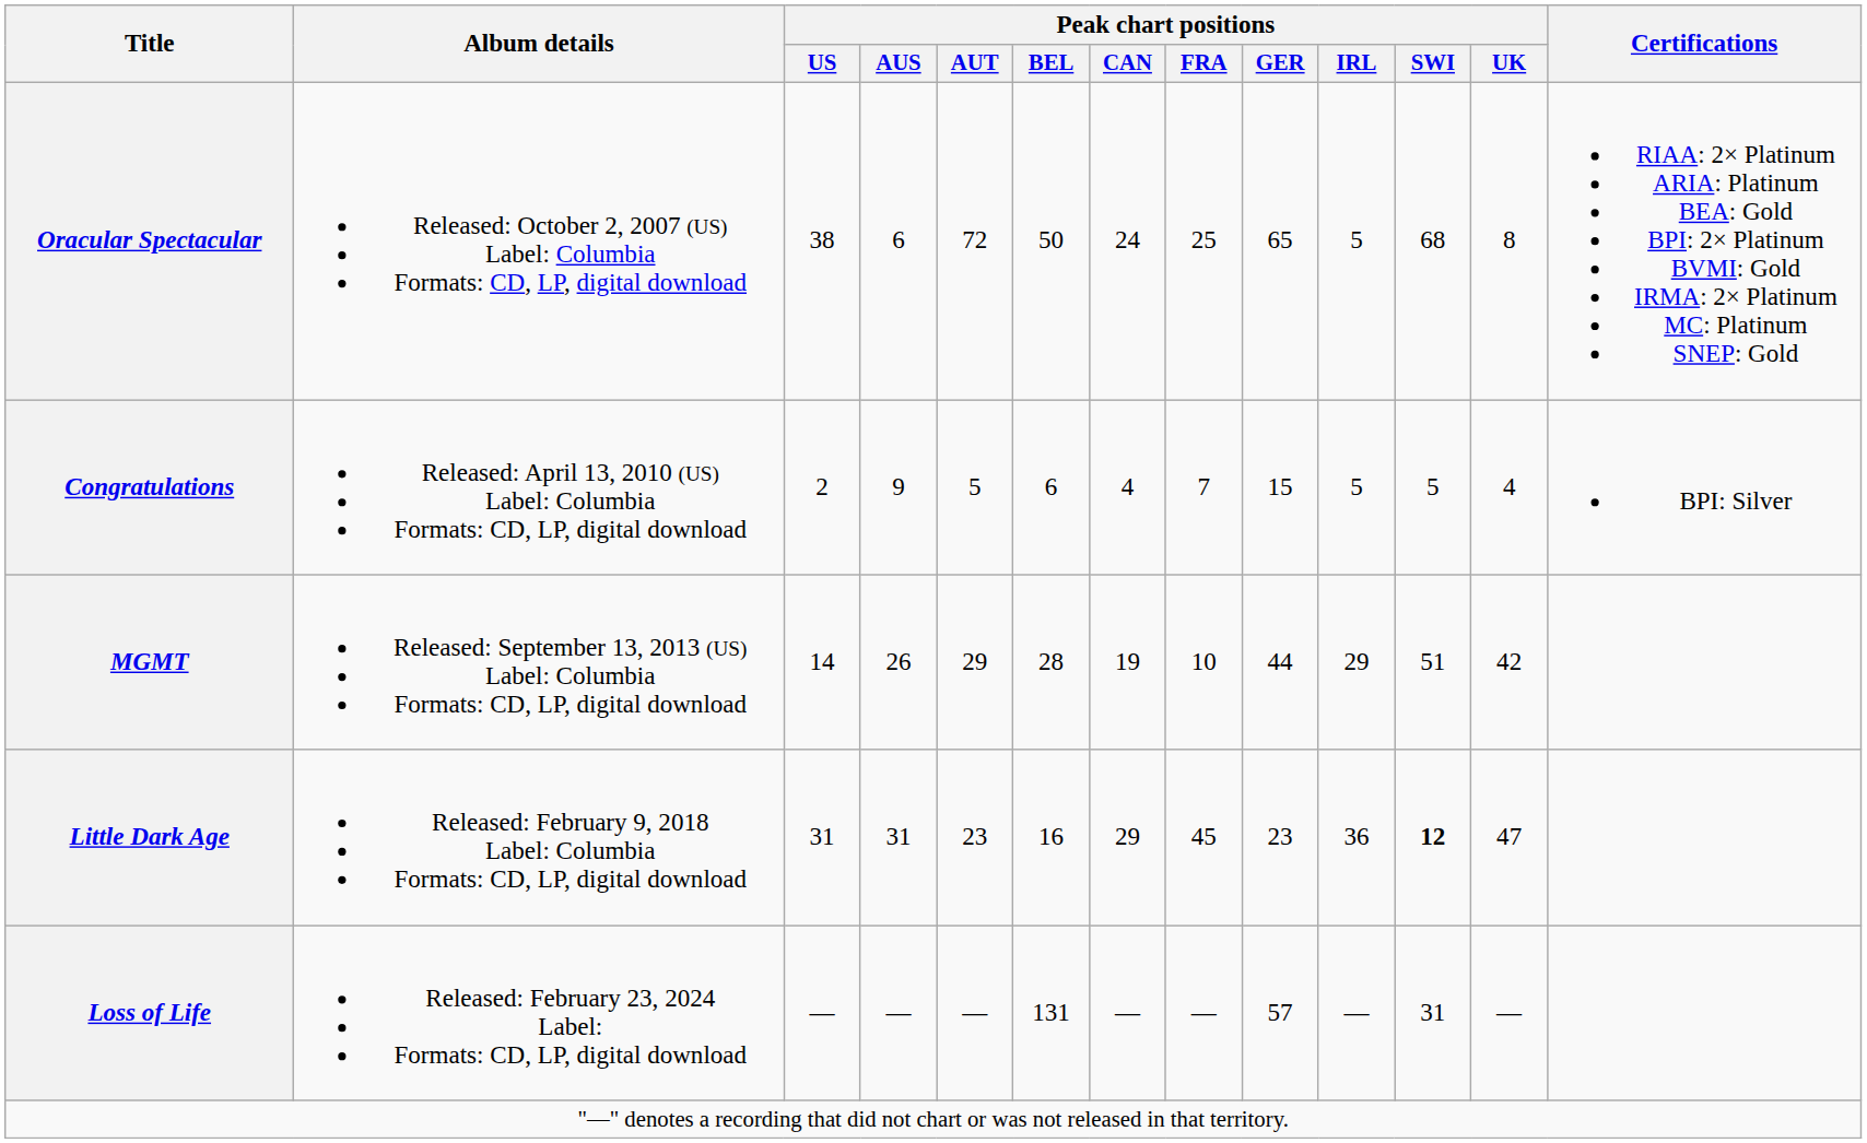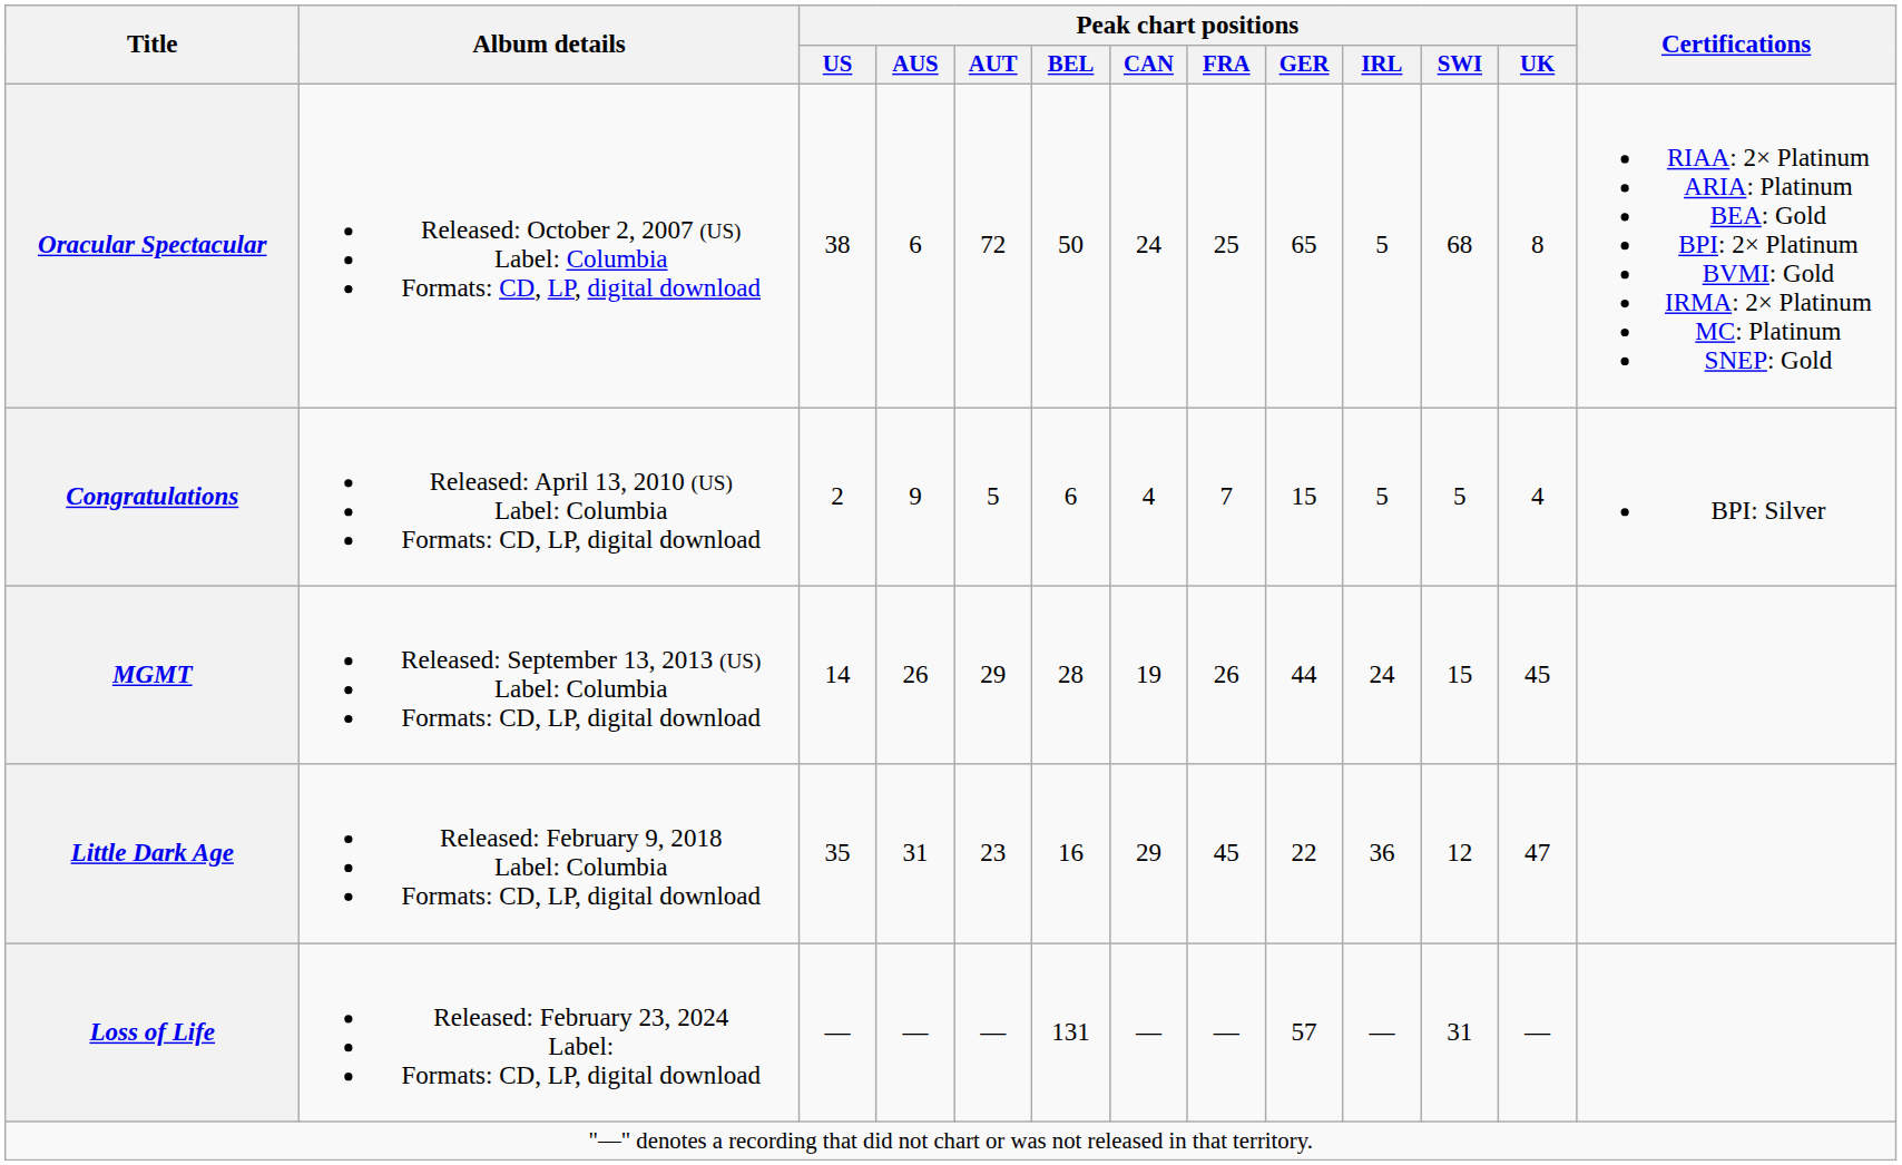MGMT | Peak chart positions / FRA: 10 -> 26
MGMT | Peak chart positions / IRL: 29 -> 24
MGMT | Peak chart positions / SWI: 51 -> 15
MGMT | Peak chart positions / UK: 42 -> 45
Little Dark Age | Peak chart positions / US: 31 -> 35
Little Dark Age | Peak chart positions / GER: 23 -> 22
Little Dark Age | Peak chart positions / SWI: bold -> normal
